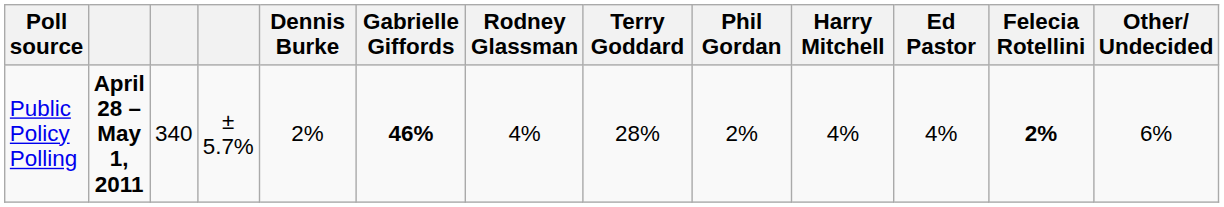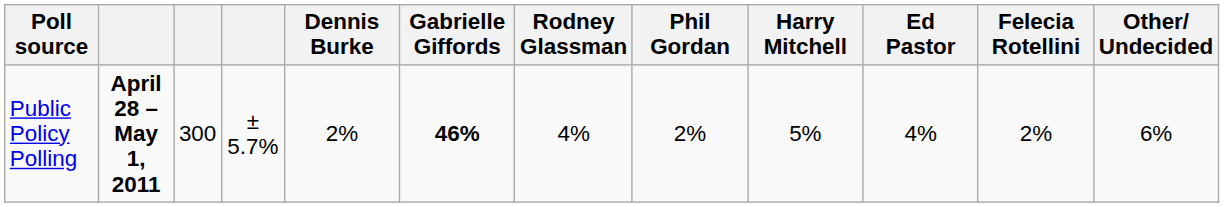- column: Terry Goddard | 28%
Public Policy Polling | column 3: 340 -> 300
Public Policy Polling | Harry Mitchell: 4% -> 5%
Public Policy Polling | Felecia Rotellini: bold -> normal
